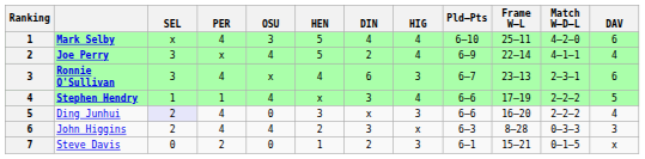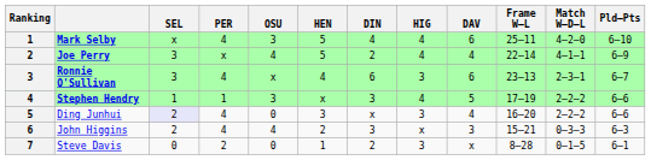columns swapped: DAV <-> Pld–Pts
Stephen Hendry | OSU: 4 -> 3
John Higgins | Frame W–L: 8–28 -> 15–21
Steve Davis | Frame W–L: 15–21 -> 8–28
